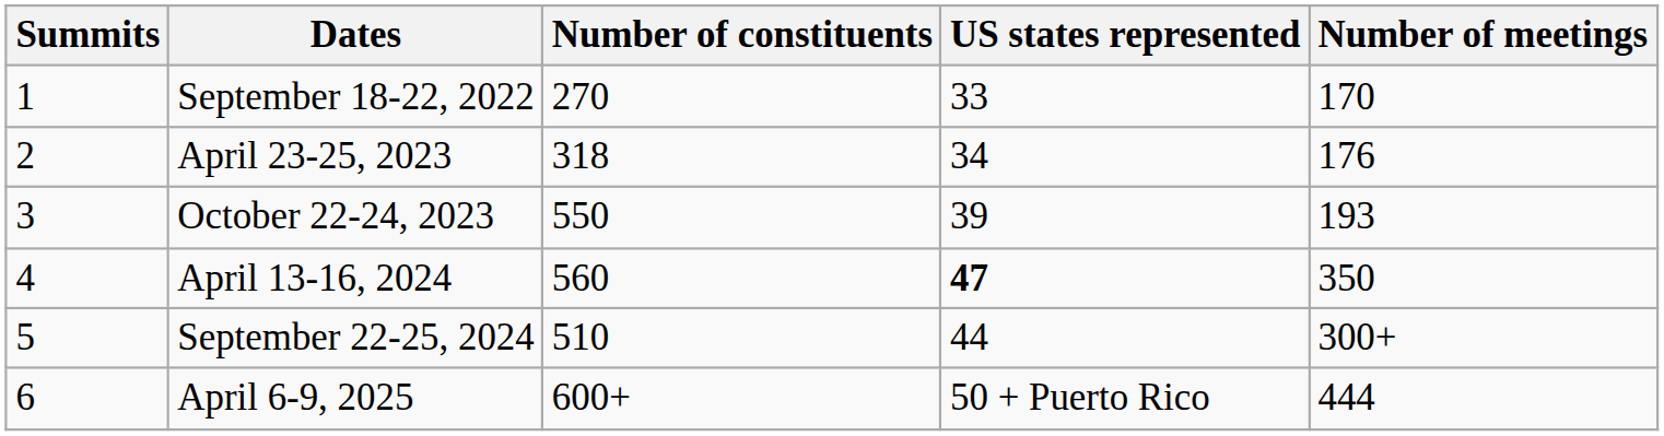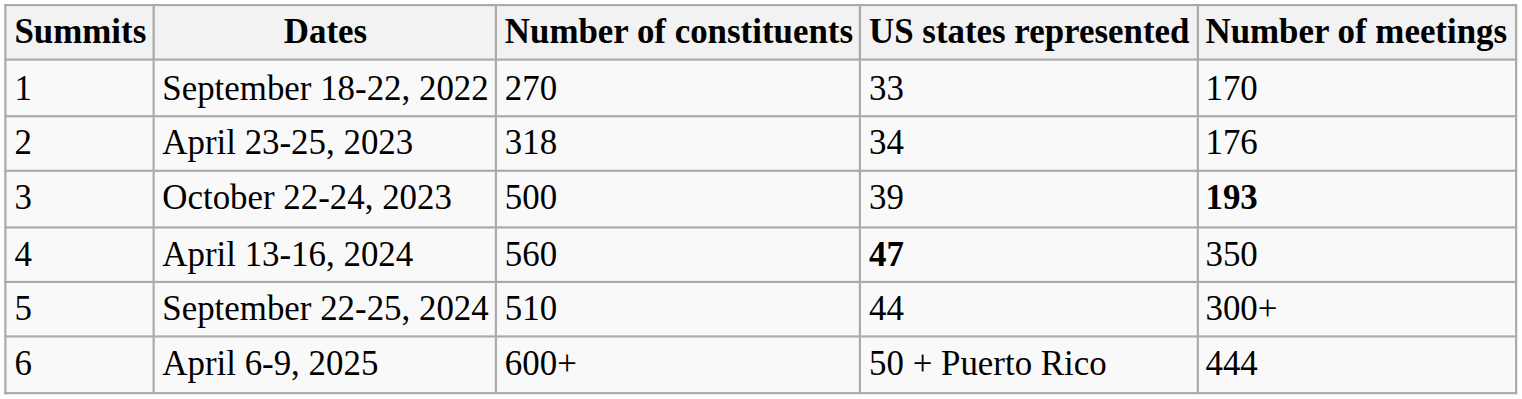October 22-24, 2023 | Number of constituents: 550 -> 500
October 22-24, 2023 | Number of meetings: normal -> bold
